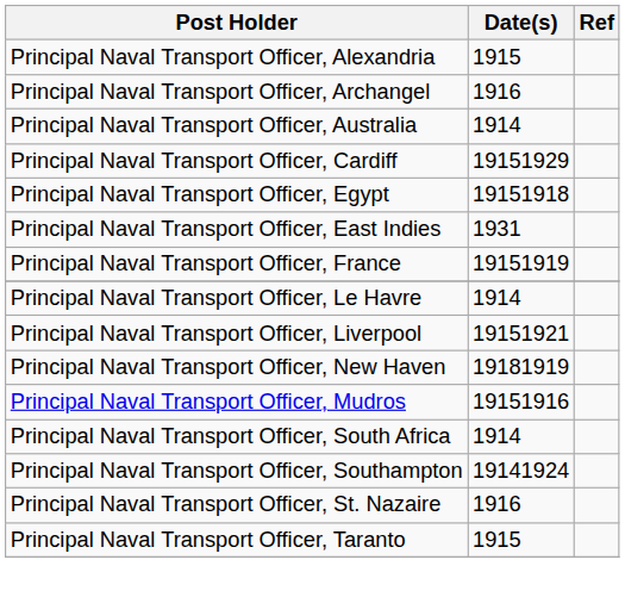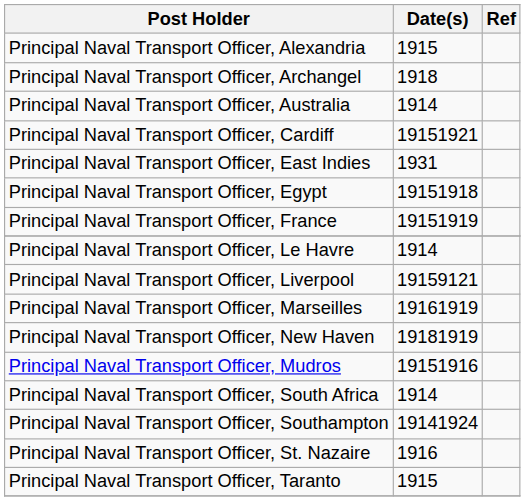Principal Naval Transport Officer, Archangel | Date(s): 1916 -> 1918
Principal Naval Transport Officer, Cardiff | Date(s): 19151929 -> 19151921
rows swapped: Principal Naval Transport Officer, Egypt <-> Principal Naval Transport Officer, East Indies
Principal Naval Transport Officer, Liverpool | Date(s): 19151921 -> 19159121
+ row: Principal Naval Transport Officer, Marseilles | 19161919
